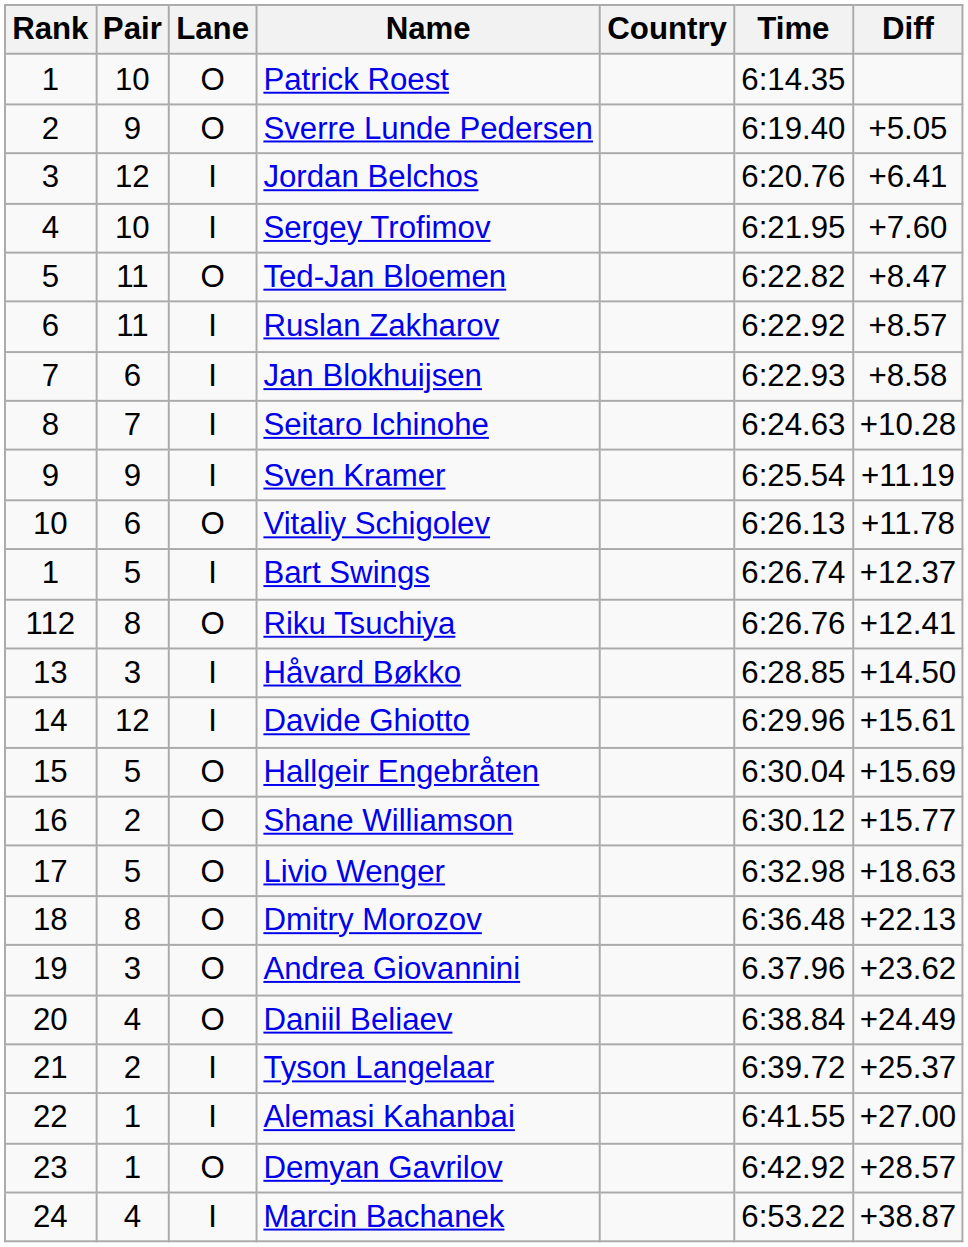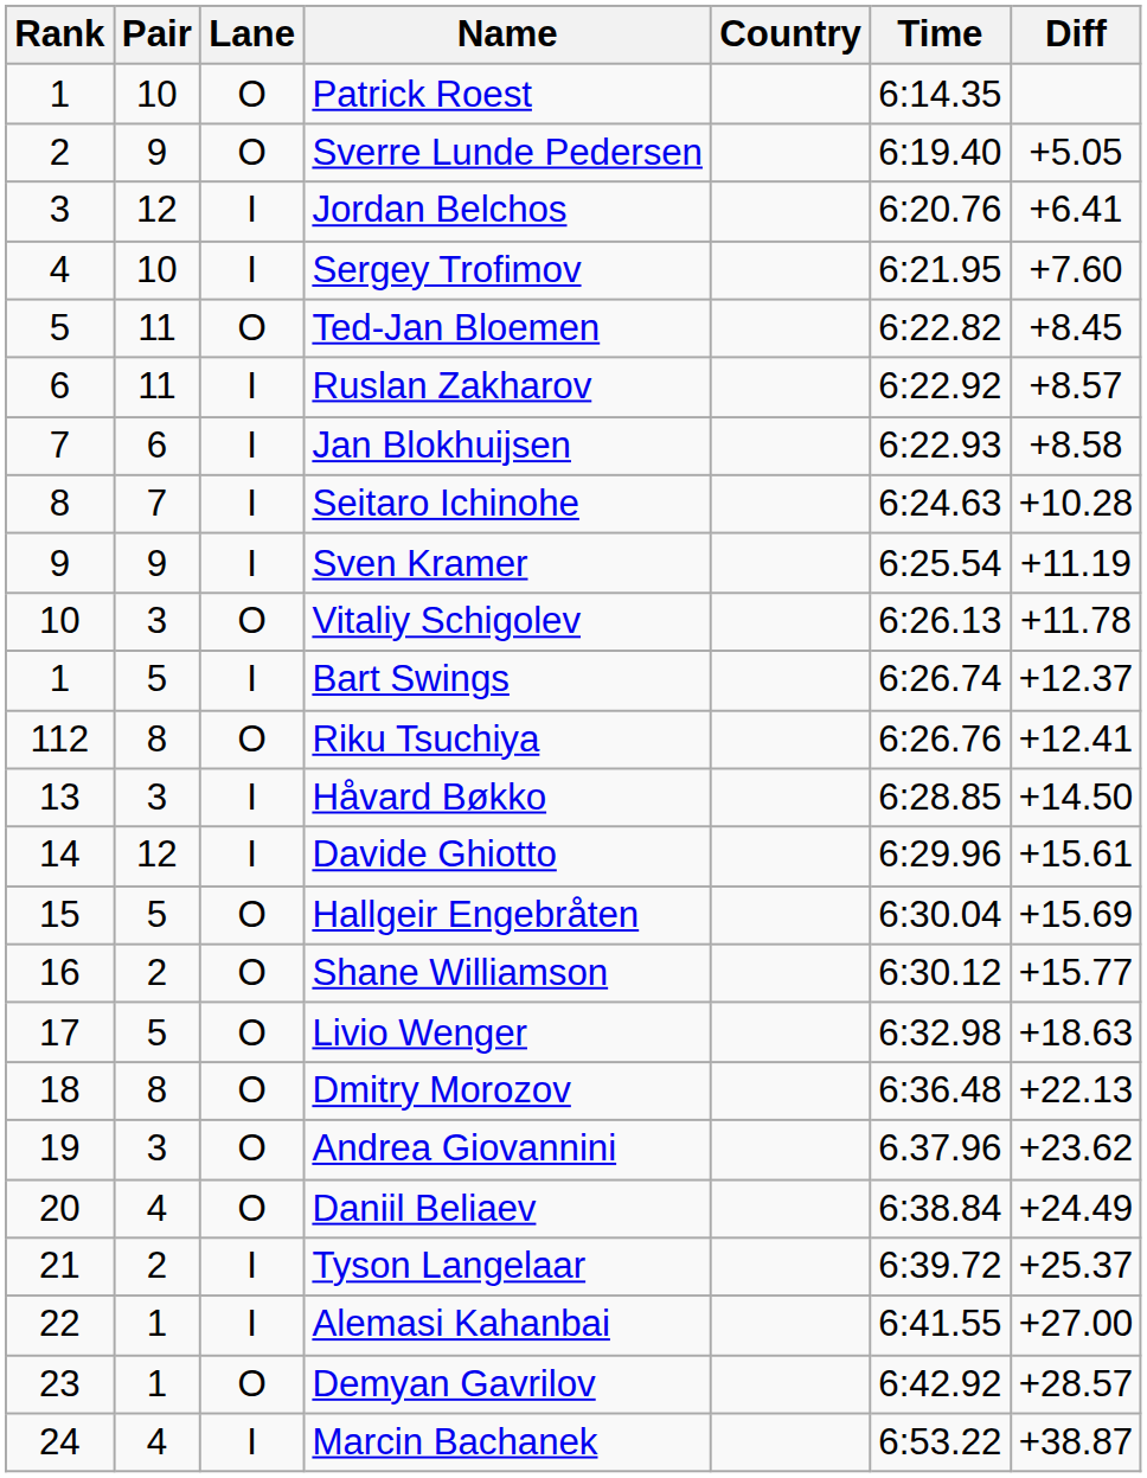Ted-Jan Bloemen | Diff: +8.47 -> +8.45
Vitaliy Schigolev | Pair: 6 -> 3
